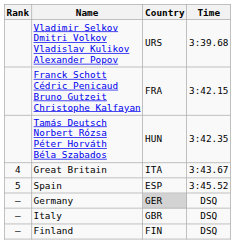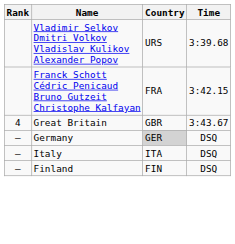- row: Tamás Deutsch Norbert Rózsa Péter Horváth Béla Szabados | HUN | 3:42.35
Great Britain | Country: ITA -> GBR
- row: 5 | Spain | ESP | 3:45.52
Italy | Country: GBR -> ITA
